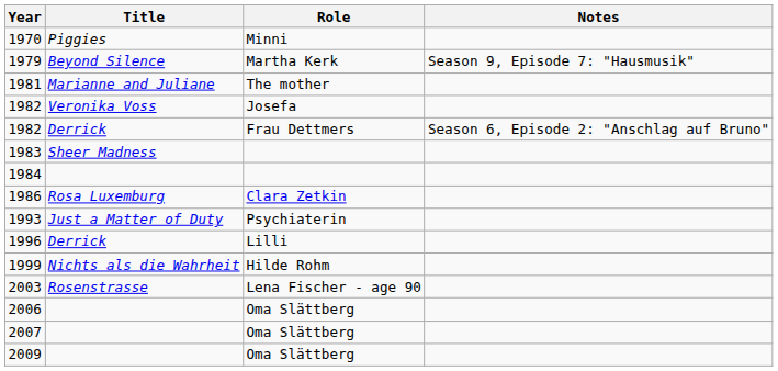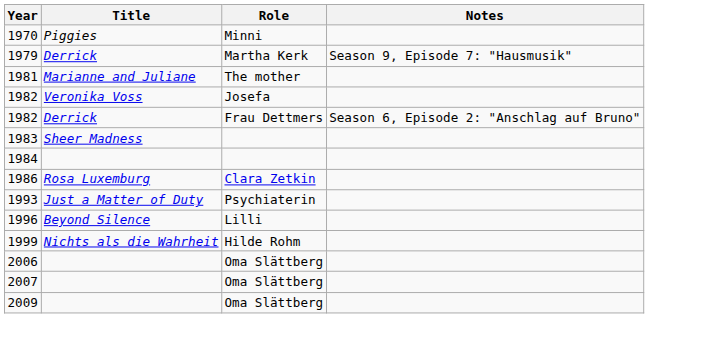1979 | Title: Beyond Silence -> Derrick
1996 | Title: Derrick -> Beyond Silence
- row: 2003 | Rosenstrasse | Lena Fischer - age 90
